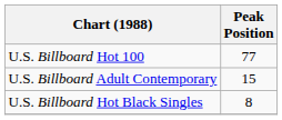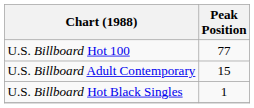U.S. Billboard Hot Black Singles | Peak Position: 8 -> 1
